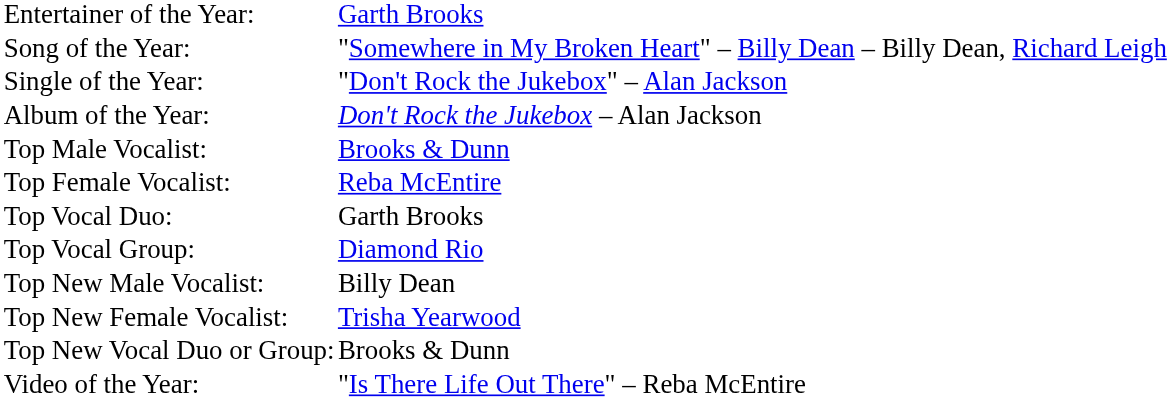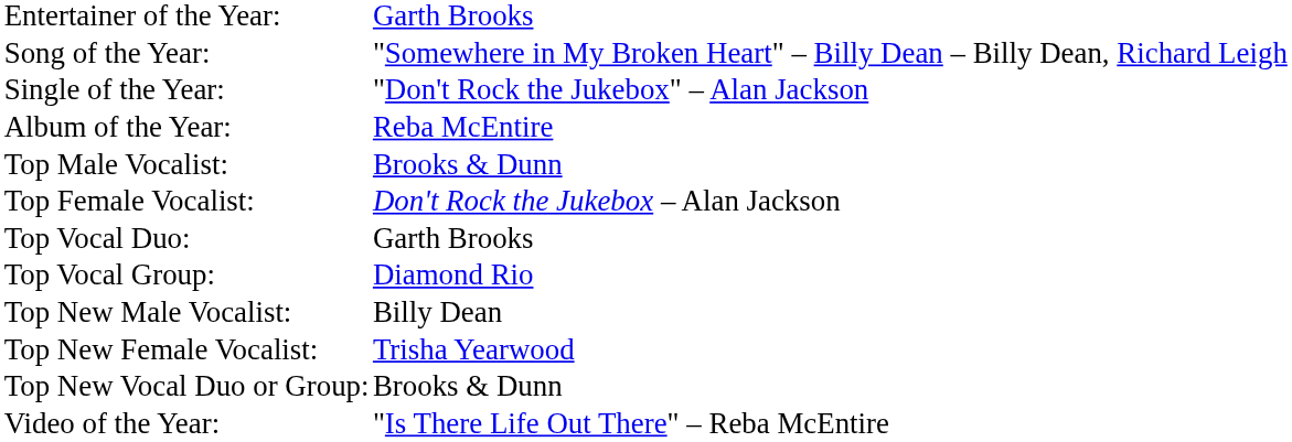Album of the Year: | column 2: Don't Rock the Jukebox – Alan Jackson -> Reba McEntire
Top Female Vocalist: | column 2: Reba McEntire -> Don't Rock the Jukebox – Alan Jackson
